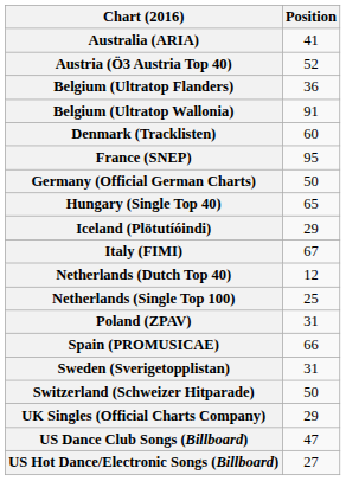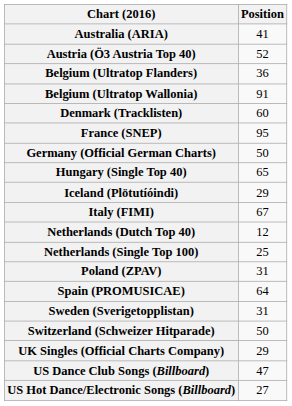Spain (PROMUSICAE) | Position: 66 -> 64
